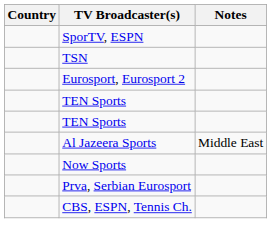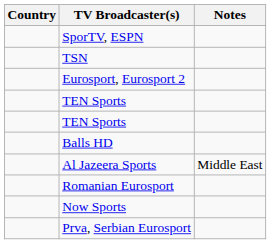+ row: Balls HD
+ row: Romanian Eurosport
- row: CBS, ESPN, Tennis Ch.
